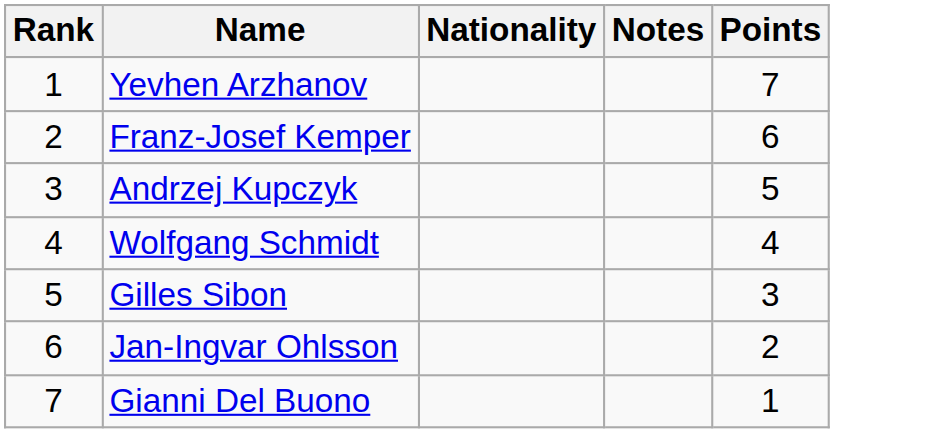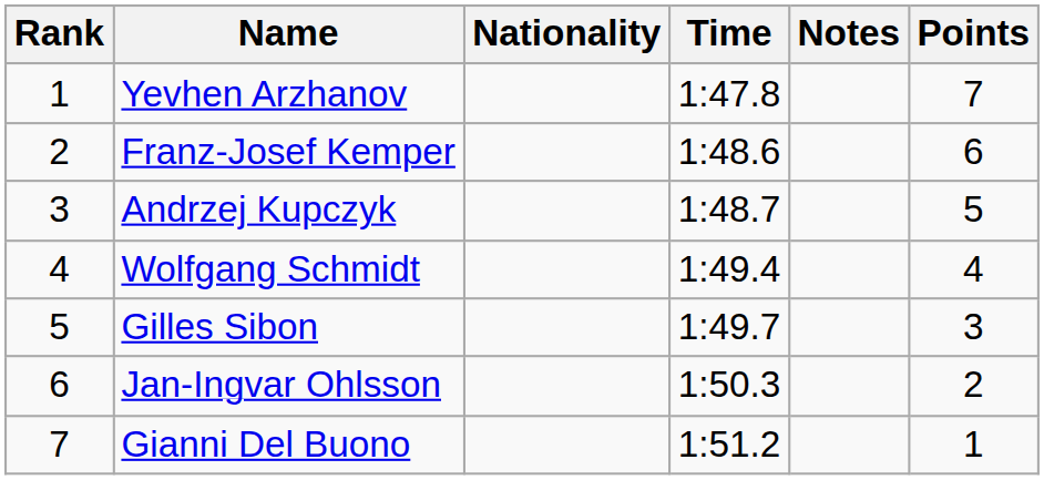+ column: Time | 1:47.8 | 1:48.6 | 1:48.7 | 1:49.4 | 1:49.7 | 1:50.3 | 1:51.2
